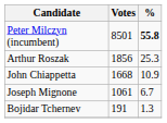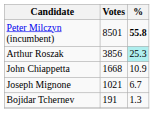Arthur Roszak | Votes: 1856 -> 3856
Arthur Roszak | %: no background -> paleturquoise background
Joseph Mignone | Votes: 1061 -> 1021
